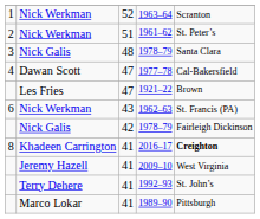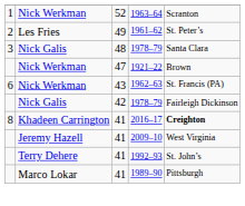1961–62 | column 2: Nick Werkman -> Les Fries
1961–62 | column 3: 51 -> 49
- row: 4 | Dawan Scott | 47 | 1977–78 | Cal-Bakersfield
1921–22 | column 2: Les Fries -> Nick Werkman
